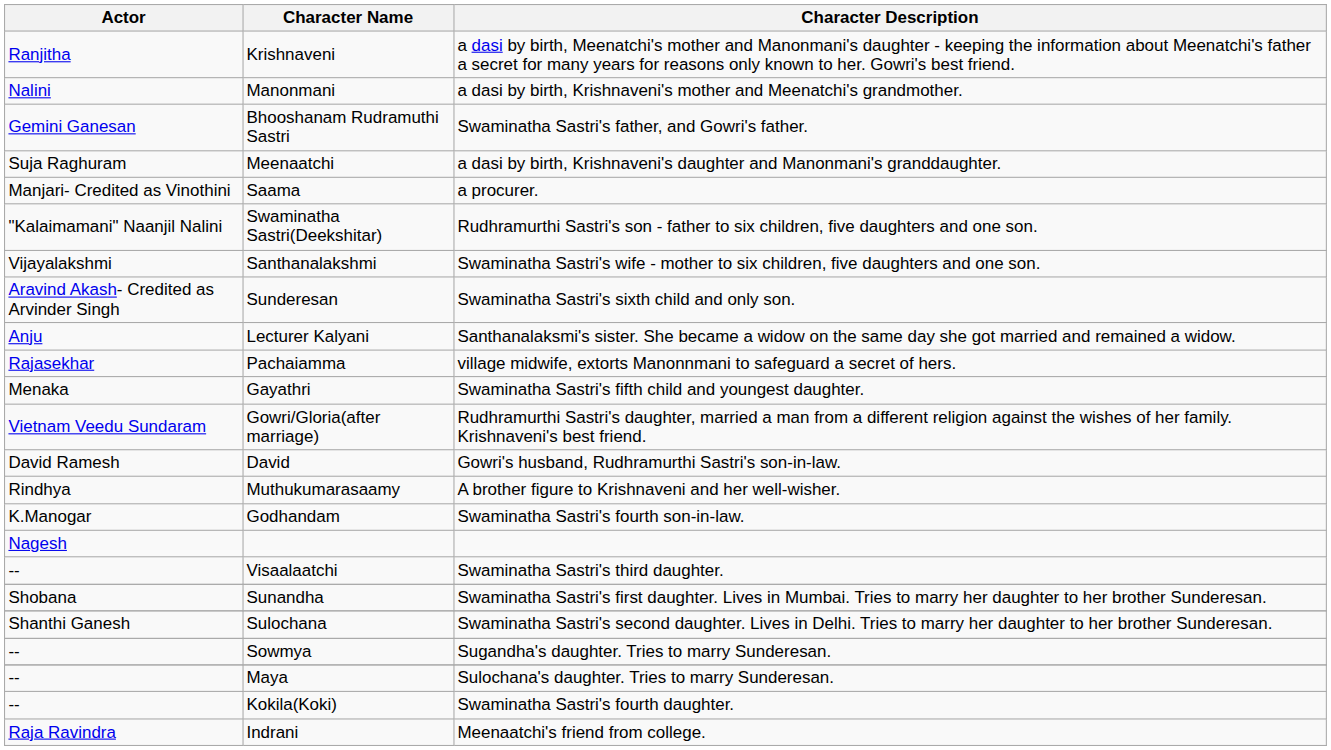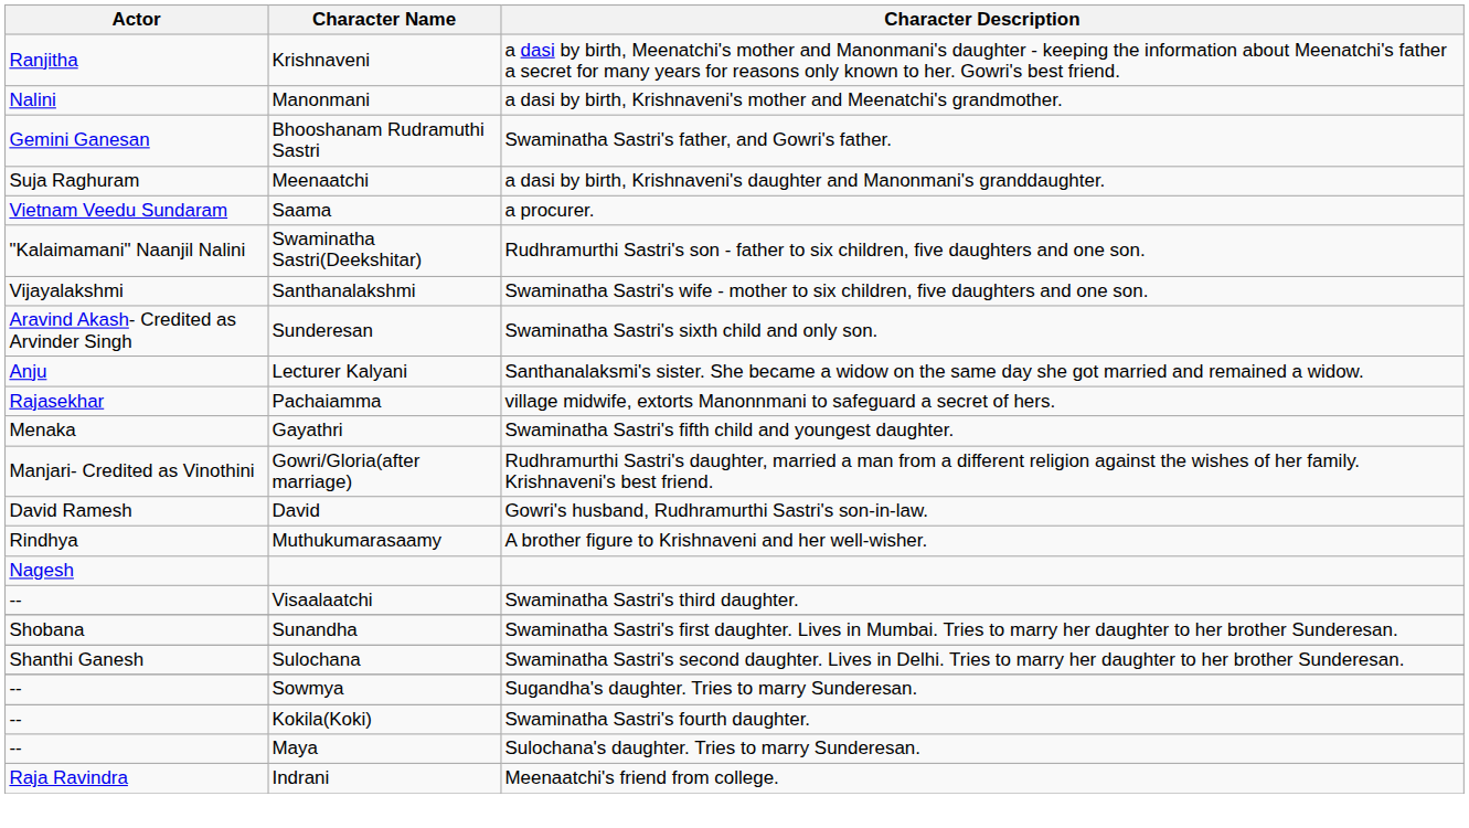Saama | Actor: Manjari- Credited as Vinothini -> Vietnam Veedu Sundaram
Gowri/Gloria(after marriage) | Actor: Vietnam Veedu Sundaram -> Manjari- Credited as Vinothini
- row: K.Manogar | Godhandam | Swaminatha Sastri's fourth son-in-law.
rows swapped: Maya <-> Kokila(Koki)
